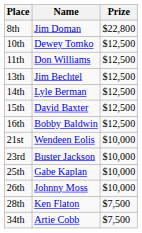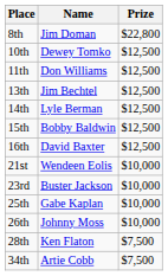15th | Name: David Baxter -> Bobby Baldwin
16th | Name: Bobby Baldwin -> David Baxter
